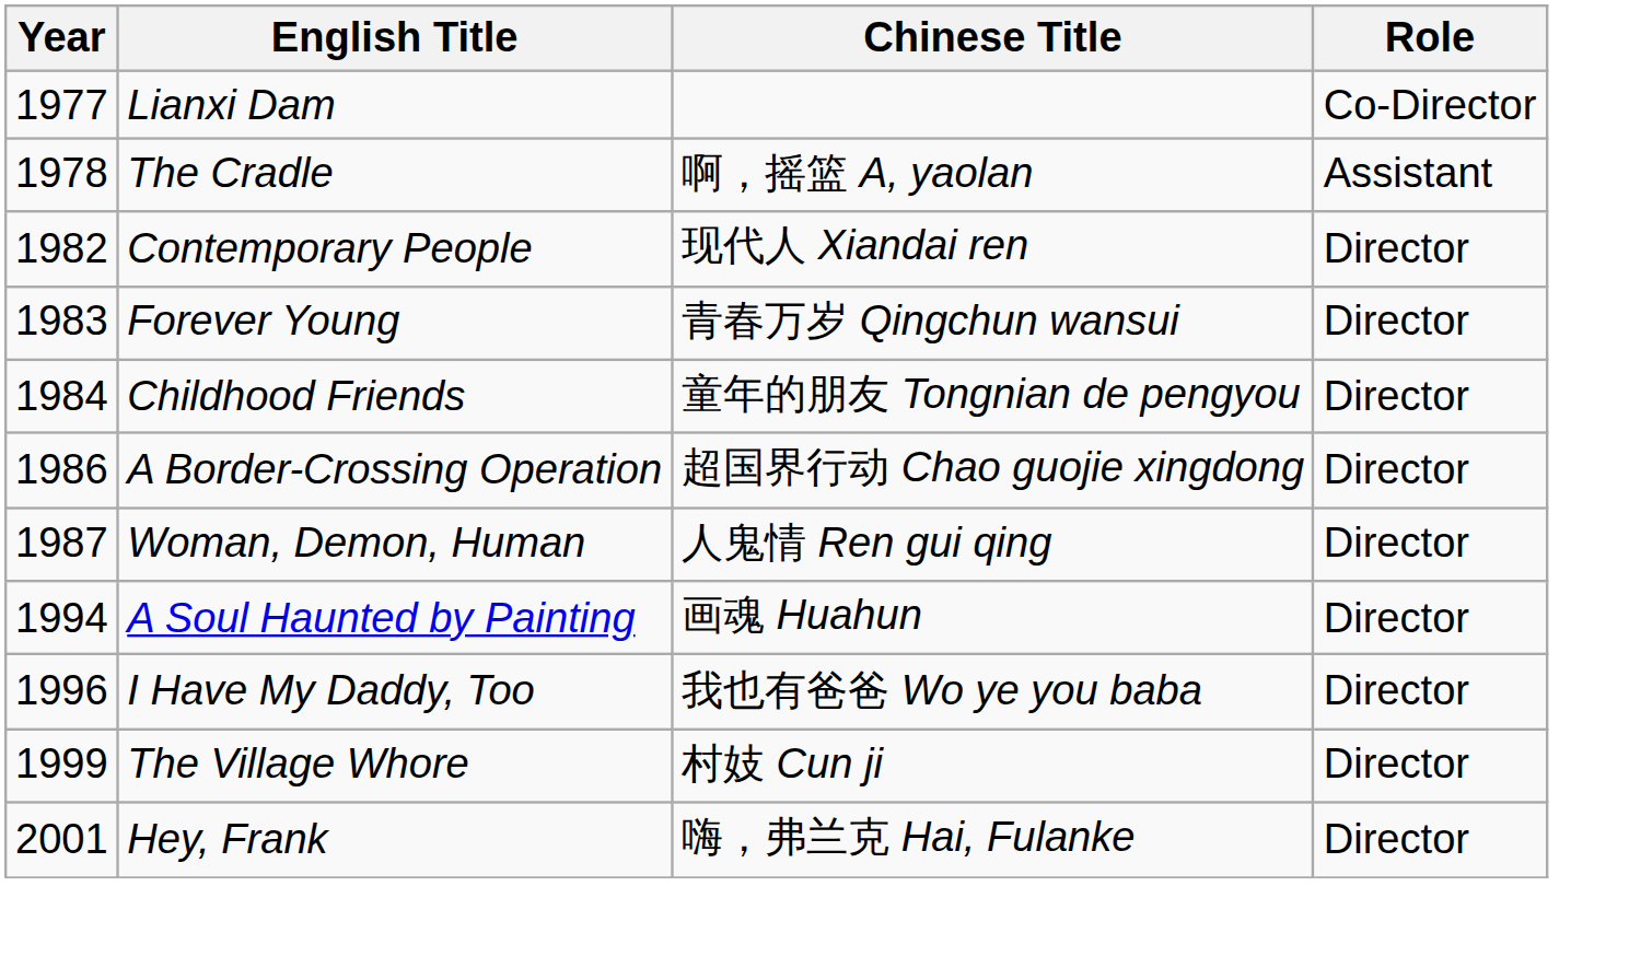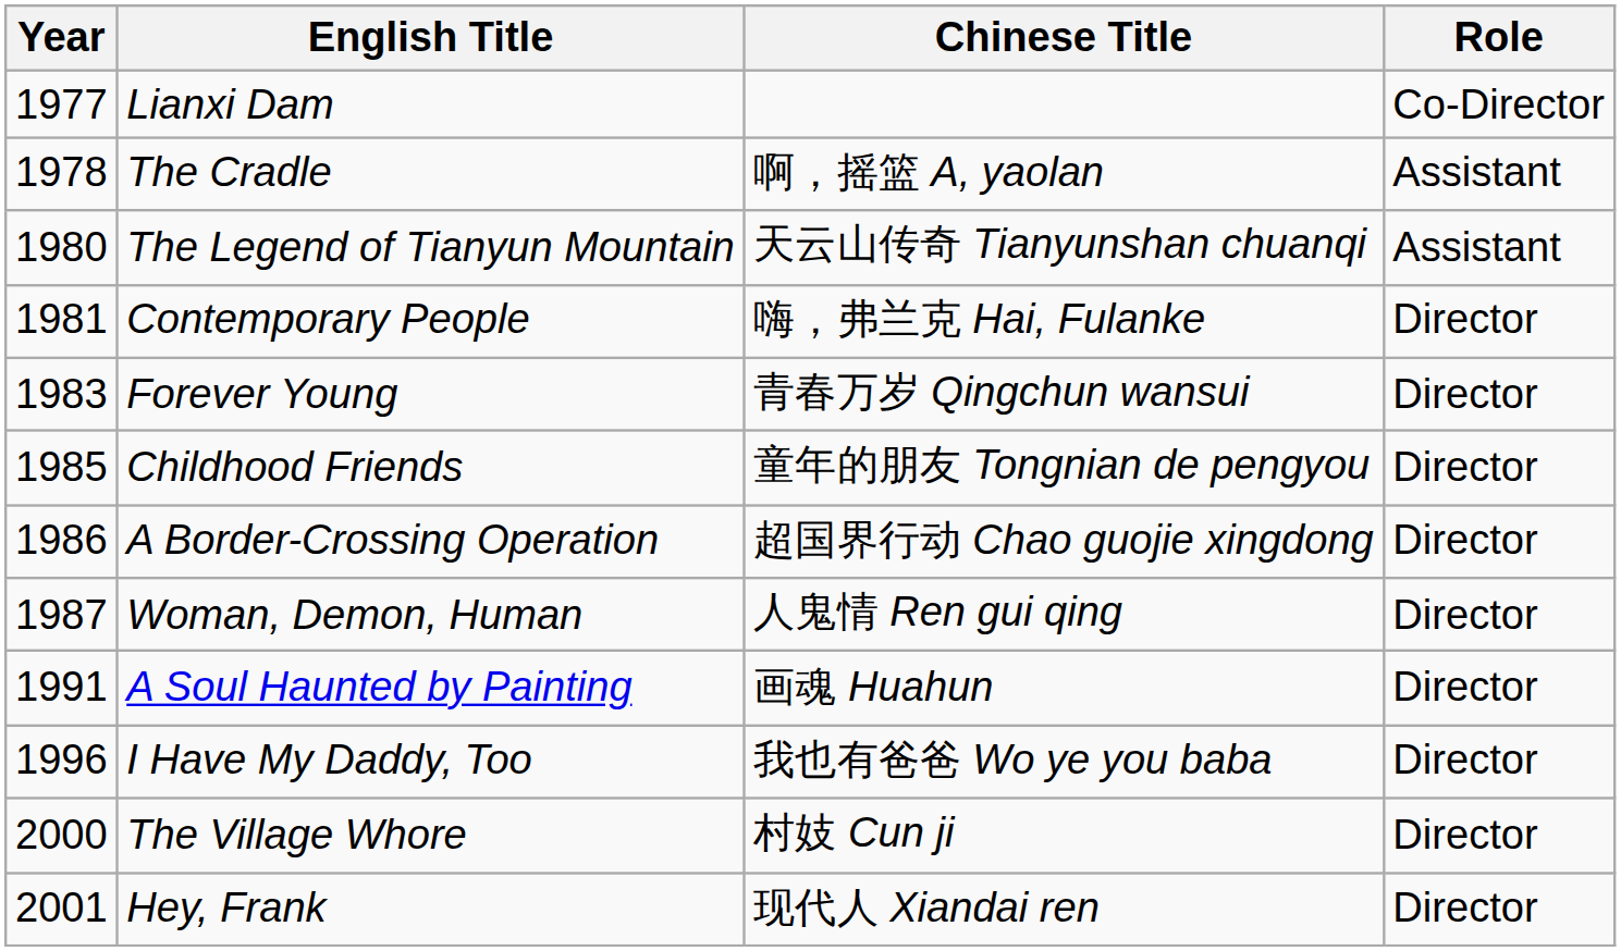+ row: 1980 | The Legend of Tianyun Mountain | 天云山传奇 Tianyunshan chuanqi | Assistant
Contemporary People | Year: 1982 -> 1981
Contemporary People | Chinese Title: 现代人 Xiandai ren -> 嗨，弗兰克 Hai, Fulanke
Childhood Friends | Year: 1984 -> 1985
A Soul Haunted by Painting | Year: 1994 -> 1991
The Village Whore | Year: 1999 -> 2000
Hey, Frank | Chinese Title: 嗨，弗兰克 Hai, Fulanke -> 现代人 Xiandai ren
